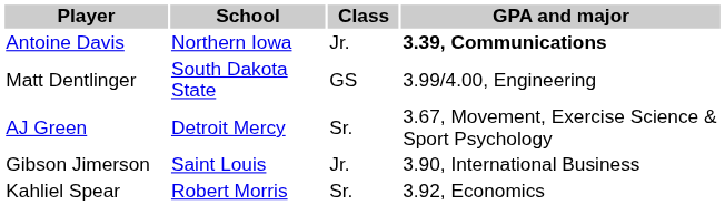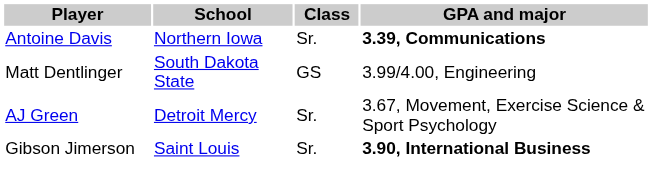Antoine Davis | Class: Jr. -> Sr.
Gibson Jimerson | Class: Jr. -> Sr.
Gibson Jimerson | GPA and major: normal -> bold
- row: Kahliel Spear | Robert Morris | Sr. | 3.92, Economics
